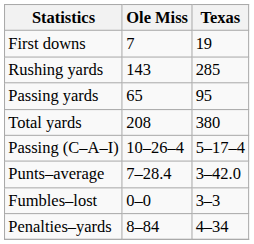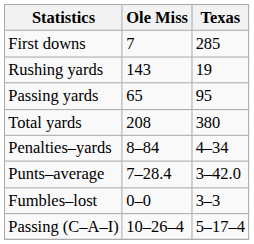First downs | Texas: 19 -> 285
Rushing yards | Texas: 285 -> 19
rows swapped: Passing (C–A–I) <-> Penalties–yards
